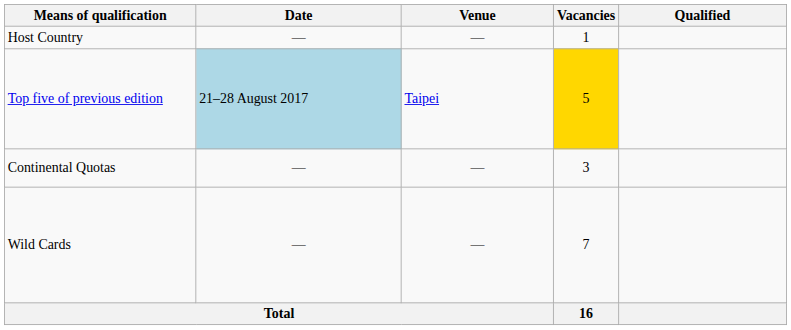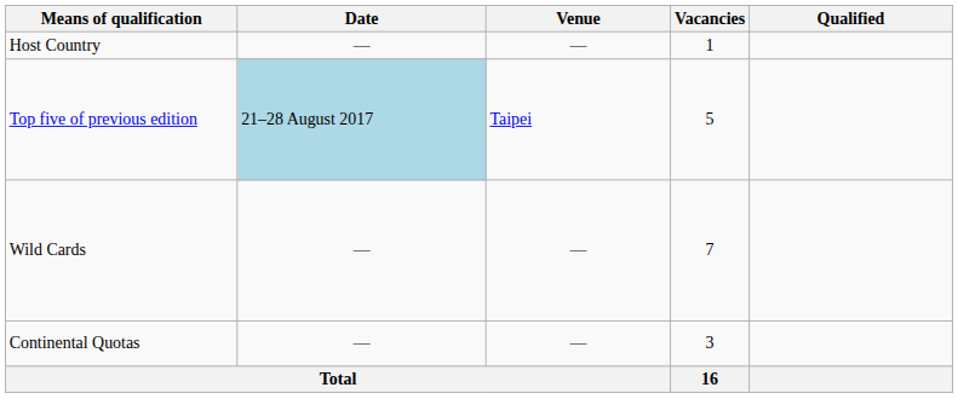Top five of previous edition | Vacancies: gold background -> no background
rows swapped: Continental Quotas <-> Wild Cards
